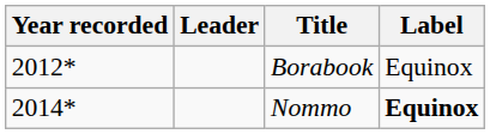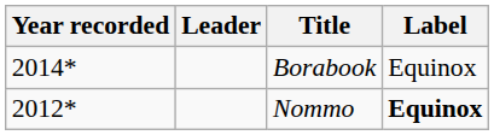Borabook | Year recorded: 2012* -> 2014*
Nommo | Year recorded: 2014* -> 2012*
